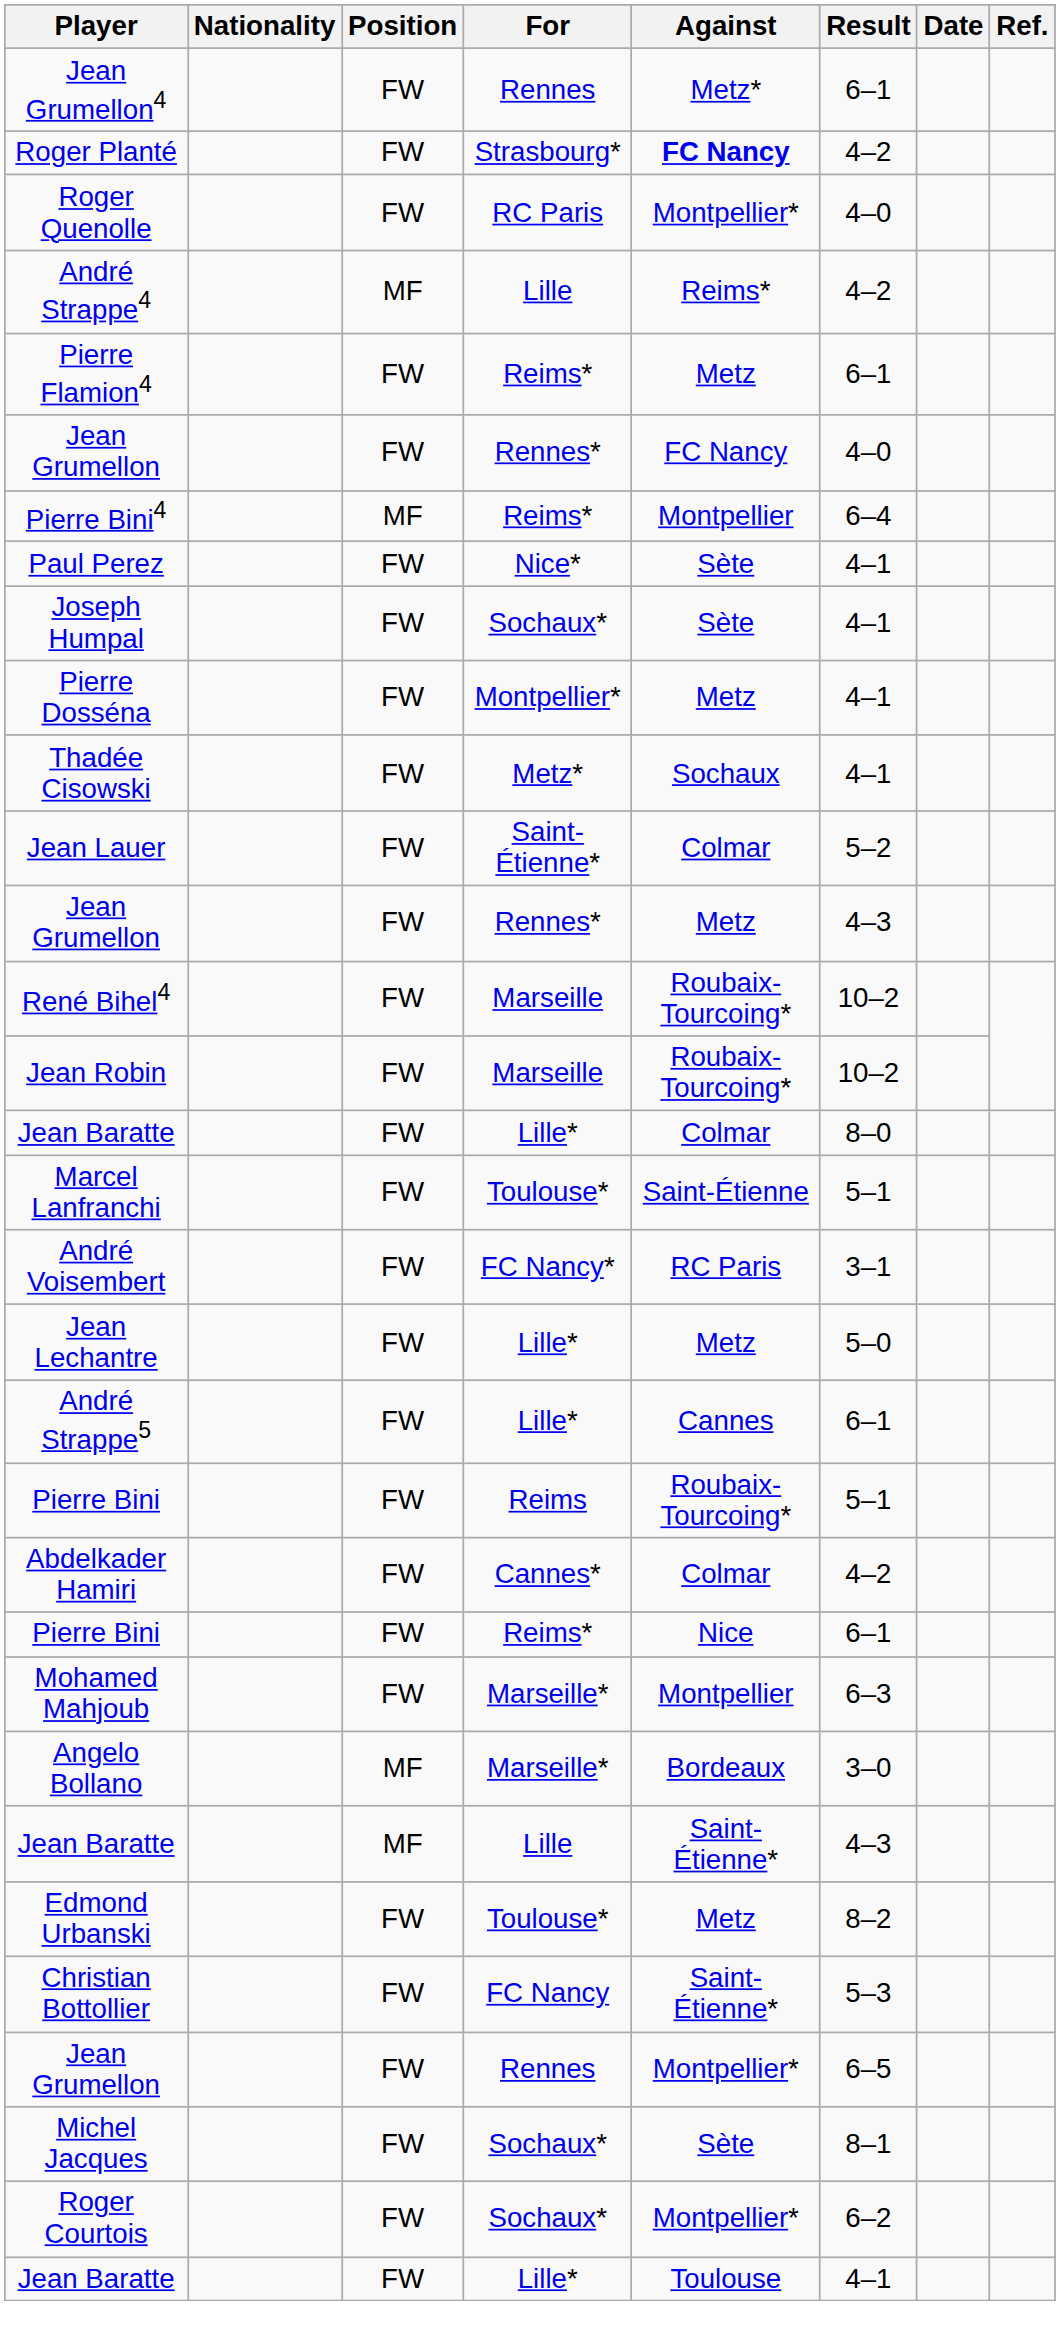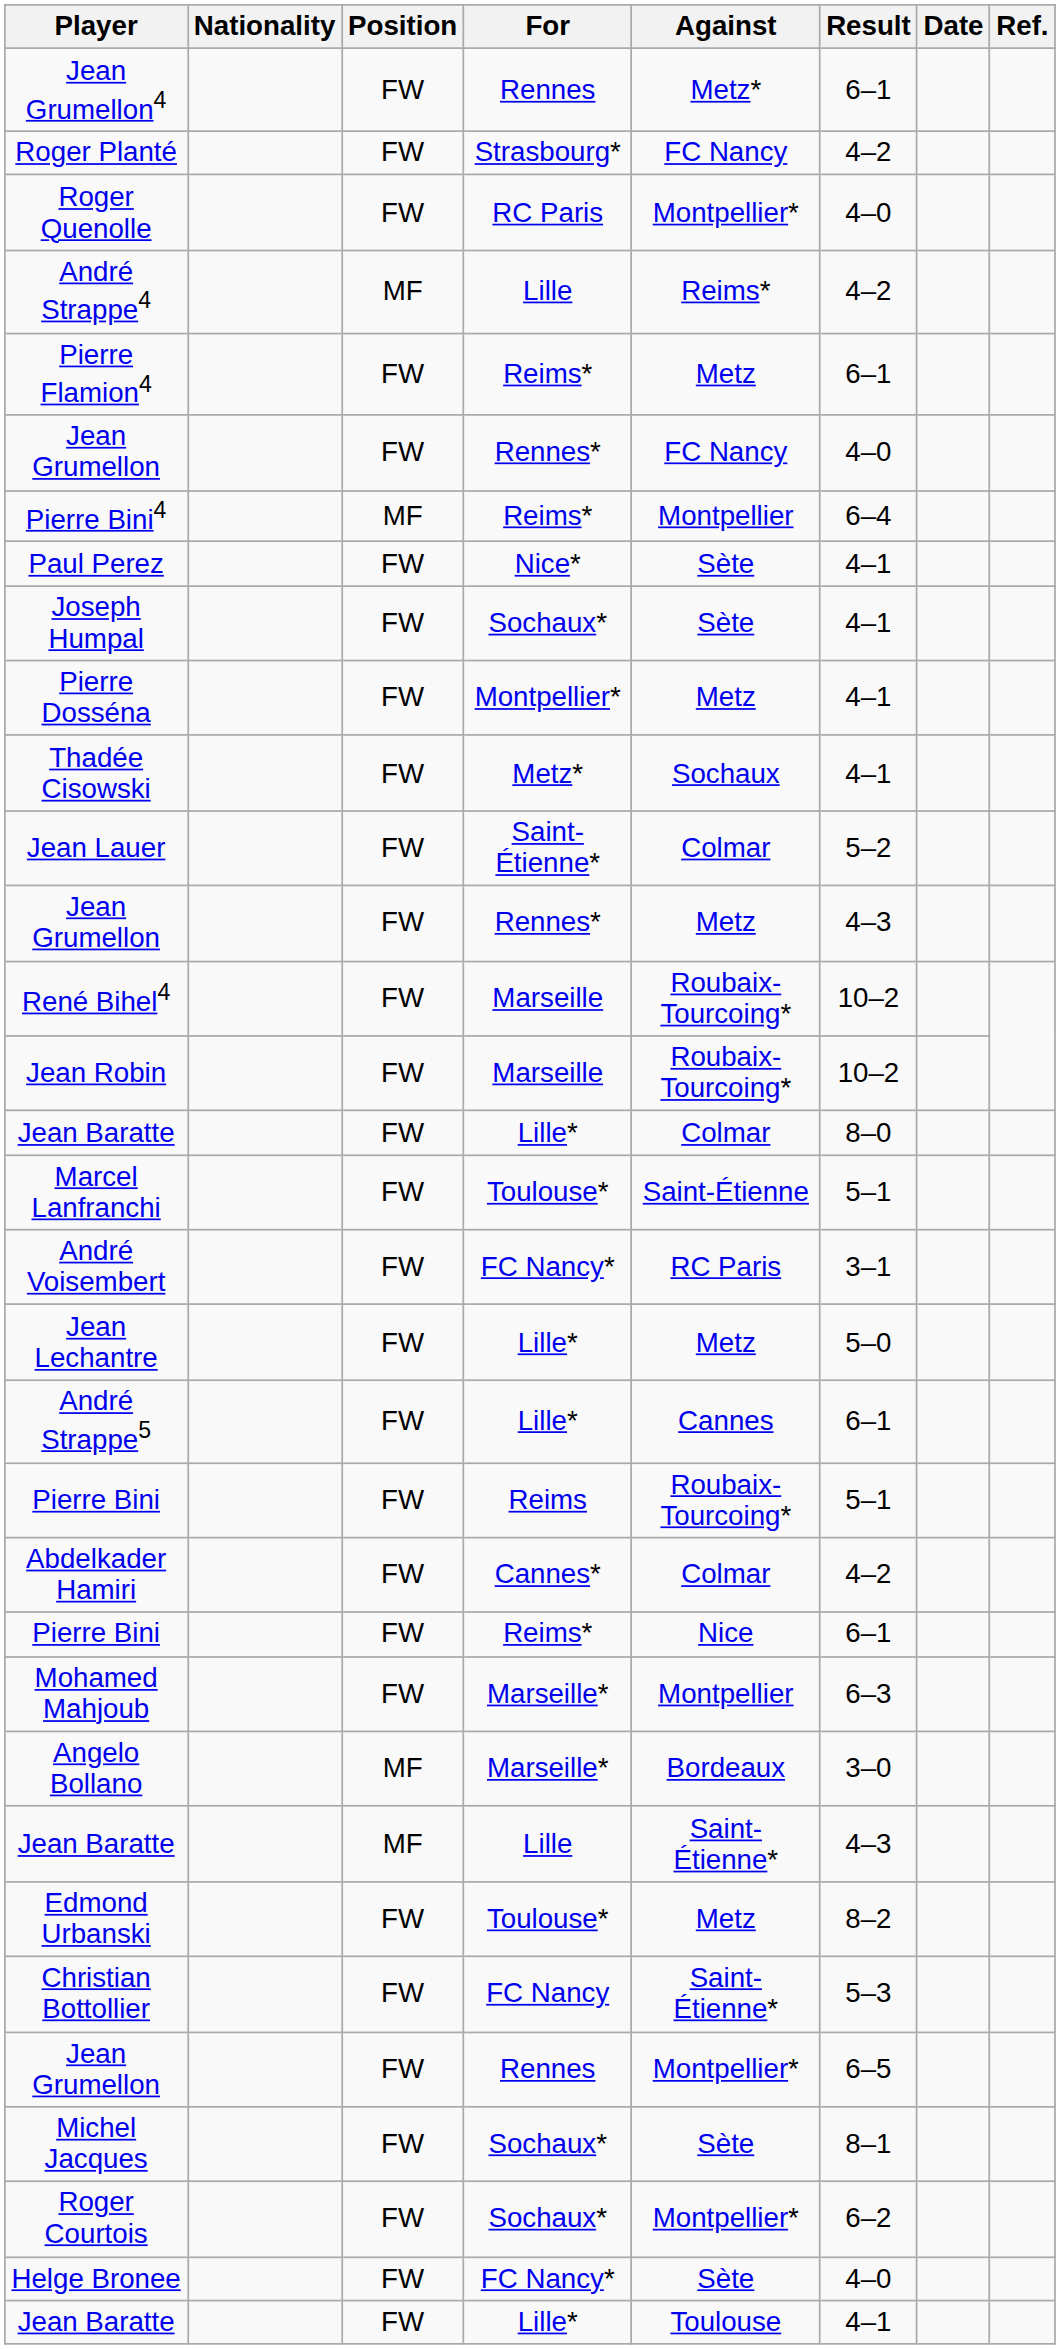Roger Planté | Against: bold -> normal
+ row: Helge Bronee | FW | FC Nancy* | Sète | 4–0
